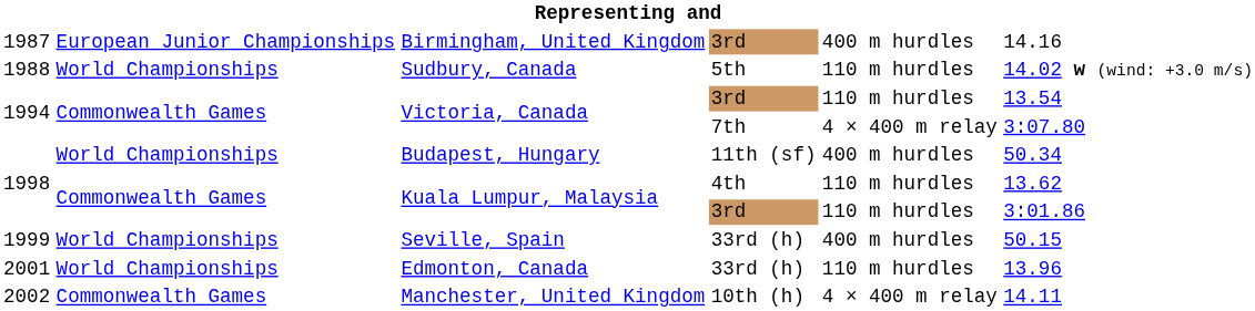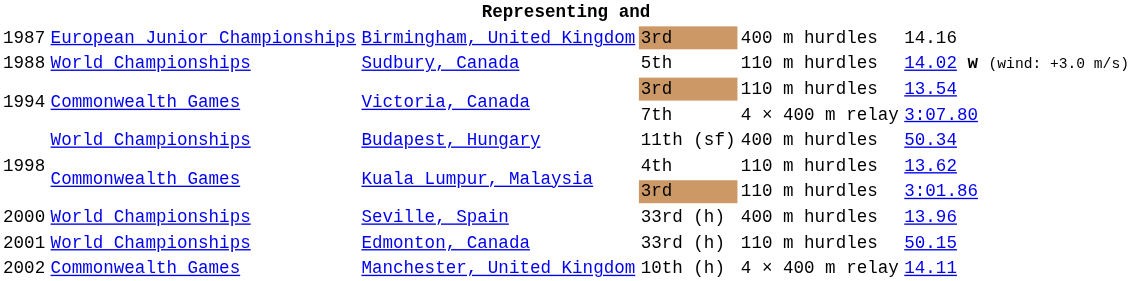Seville, Spain | column 1: 1999 -> 2000
Seville, Spain | column 6: 50.15 -> 13.96
Edmonton, Canada | column 6: 13.96 -> 50.15
